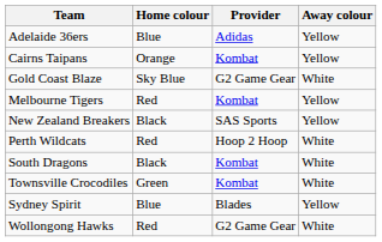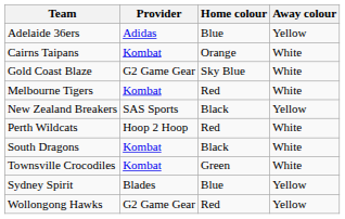columns swapped: Provider <-> Home colour
Cairns Taipans | Away colour: Yellow -> White
Melbourne Tigers | Away colour: Yellow -> White
Wollongong Hawks | Away colour: White -> Yellow
